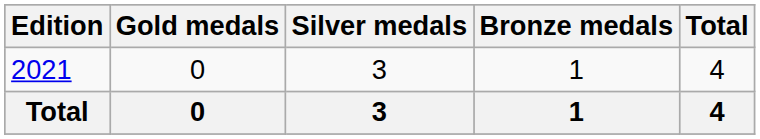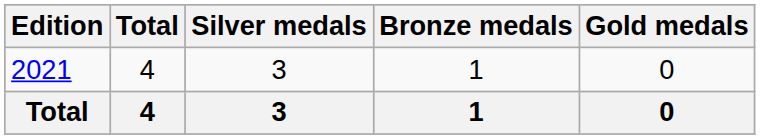columns swapped: Gold medals <-> Total
